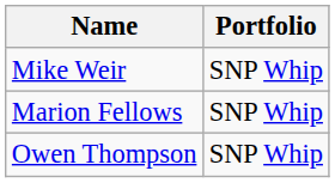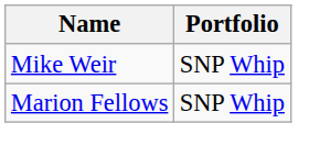- row: Owen Thompson | SNP Whip
